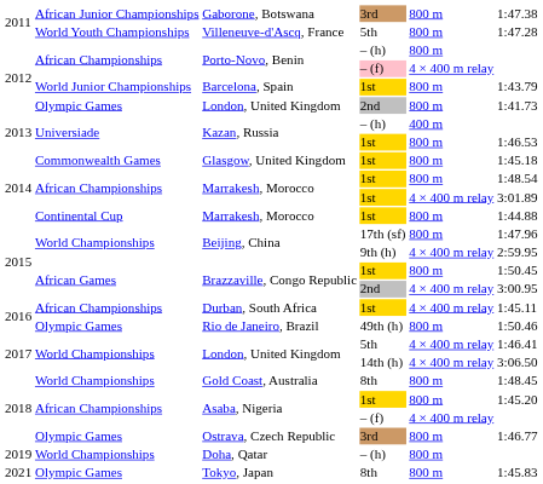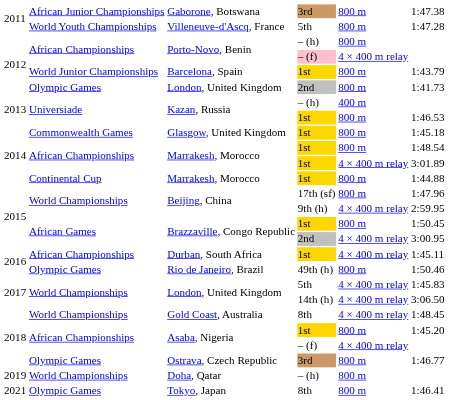London, United Kingdom / 5th | column 6: 1:46.41 -> 1:45.83
Gold Coast, Australia | column 5: 800 m -> 4 × 400 m relay
Tokyo, Japan | column 6: 1:45.83 -> 1:46.41
